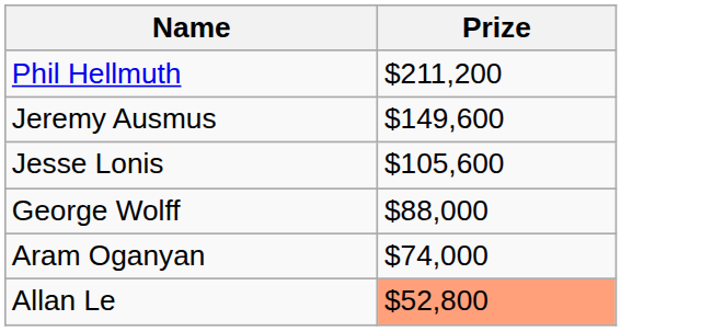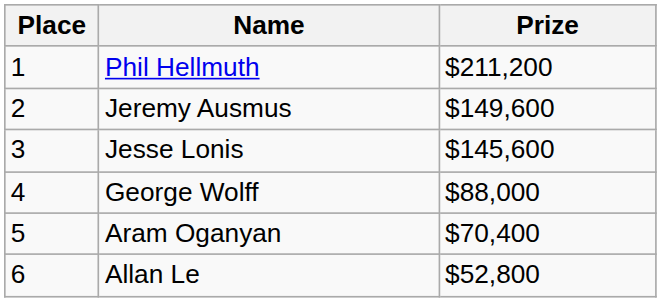+ column: Place | 1 | 2 | 3 | 4 | 5 | 6
Jesse Lonis | Prize: $105,600 -> $145,600
Aram Oganyan | Prize: $74,000 -> $70,400
Allan Le | Prize: lightsalmon background -> no background
